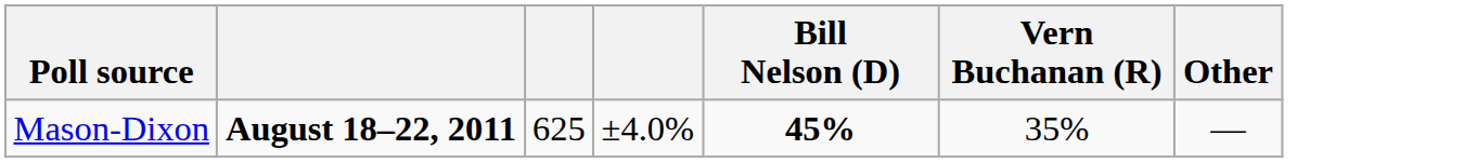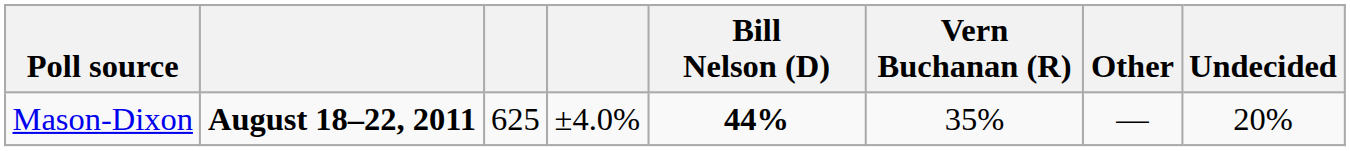+ column: Undecided | 20%
Mason-Dixon | Bill Nelson (D): 45% -> 44%
